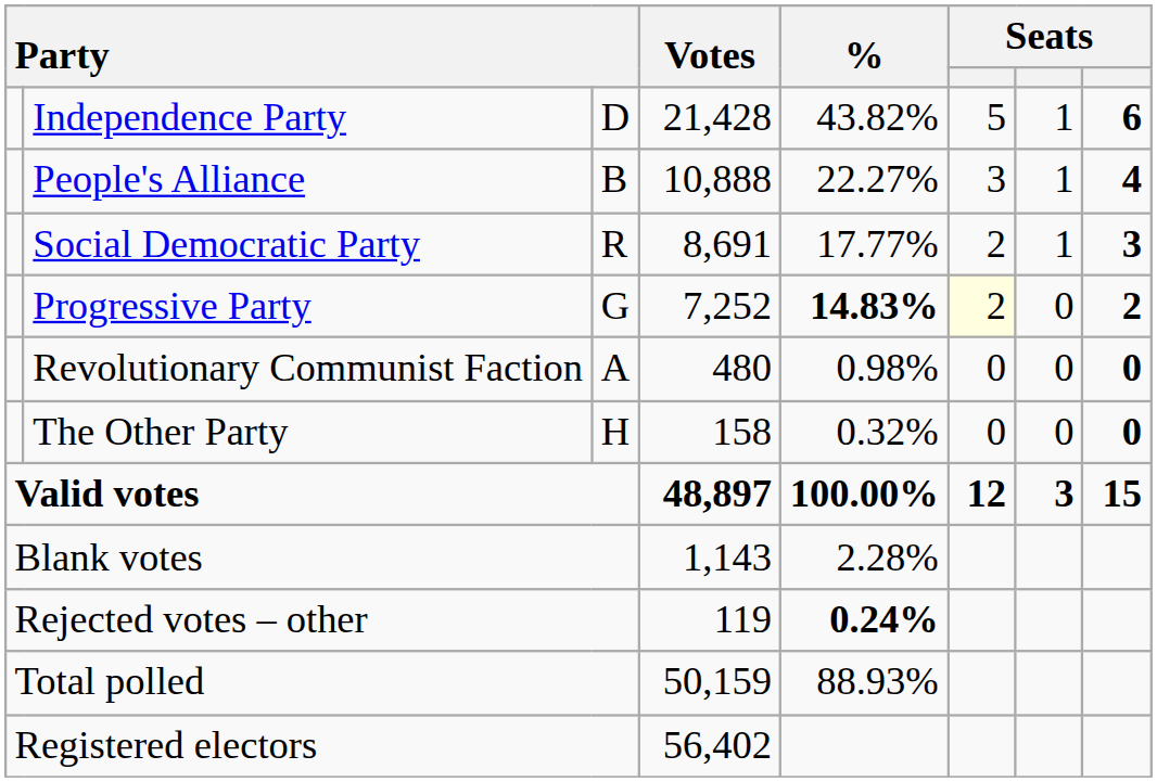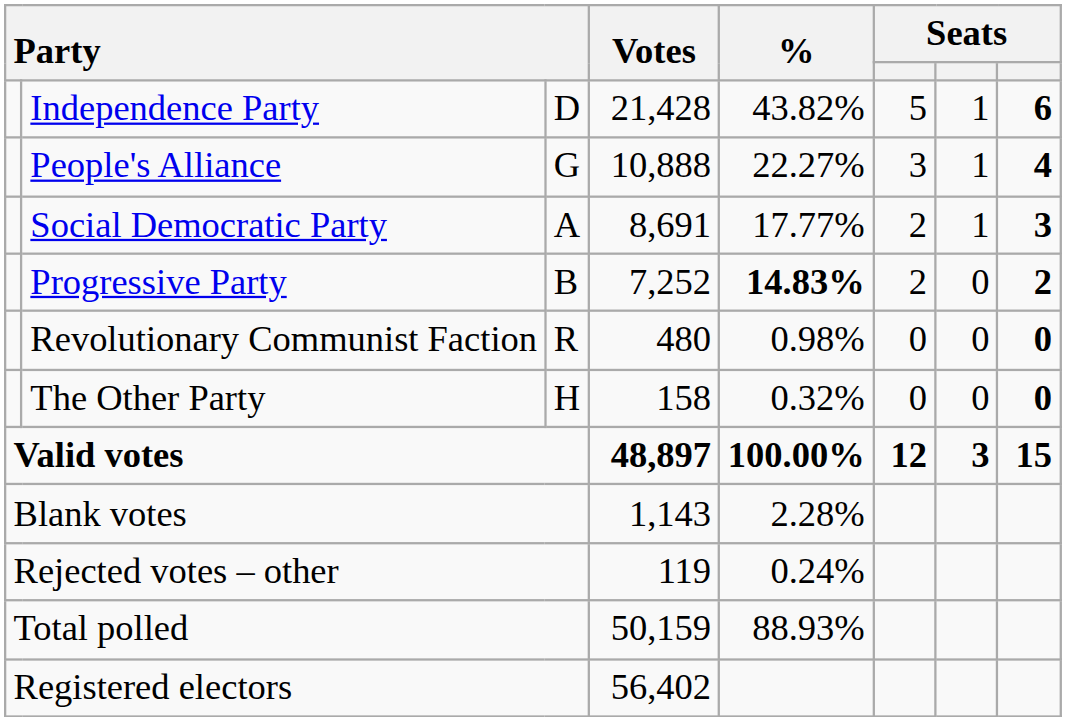People's Alliance | column 3: B -> G
Social Democratic Party | column 3: R -> A
Progressive Party | column 3: G -> B
Progressive Party | column 6: lightyellow background -> no background
Revolutionary Communist Faction | column 3: A -> R
Rejected votes – other | %: bold -> normal
